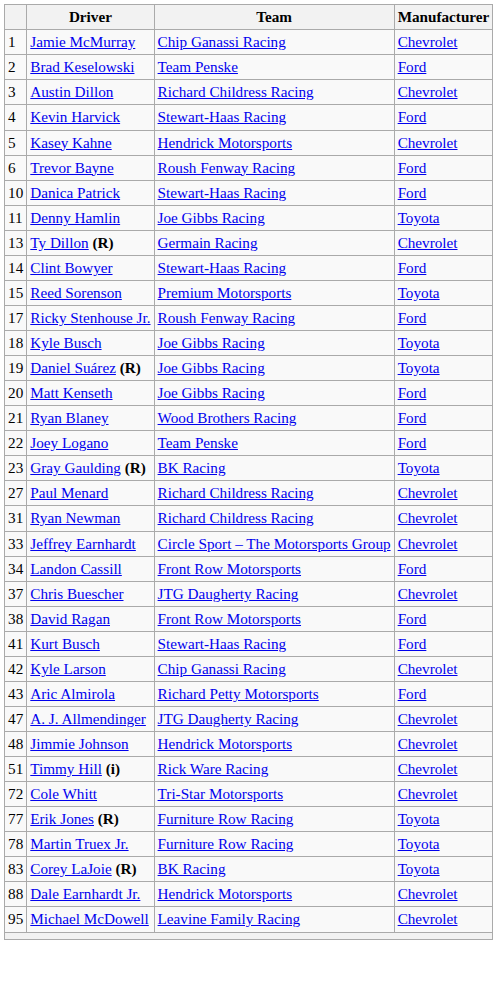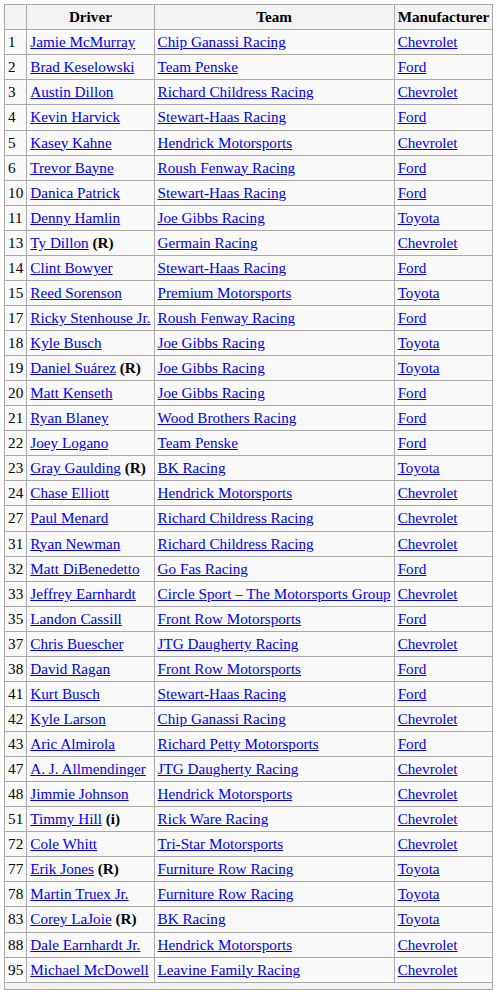+ row: 24 | Chase Elliott | Hendrick Motorsports | Chevrolet
+ row: 32 | Matt DiBenedetto | Go Fas Racing | Ford
Landon Cassill | column 1: 34 -> 35
